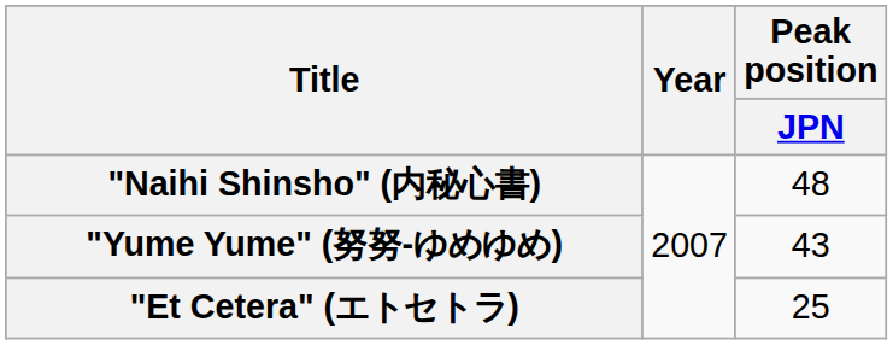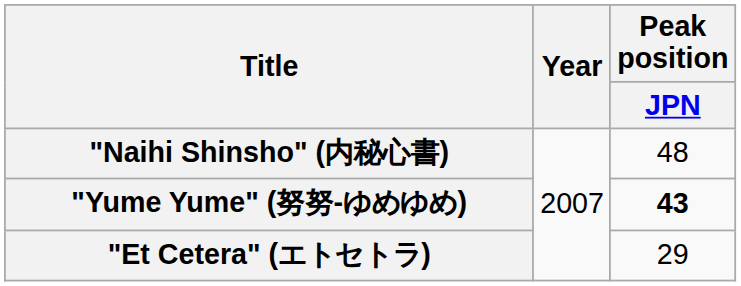"Yume Yume" (努努-ゆめゆめ) | Peak position / JPN: normal -> bold
"Et Cetera" (エトセトラ) | Peak position / JPN: 25 -> 29
